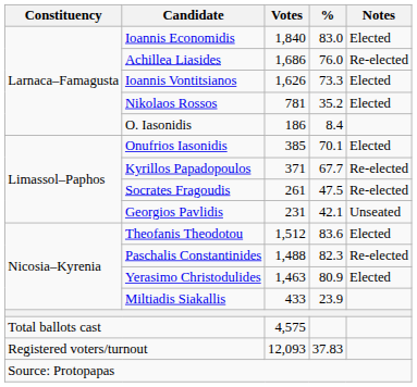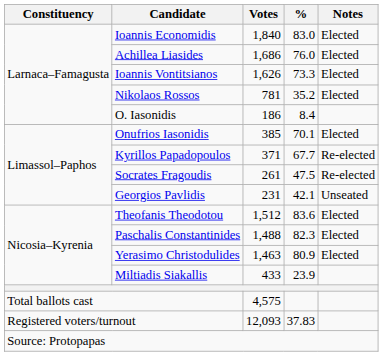Achillea Liasides | Notes: Re-elected -> Elected
Paschalis Constantinides | Notes: Re-elected -> Elected
